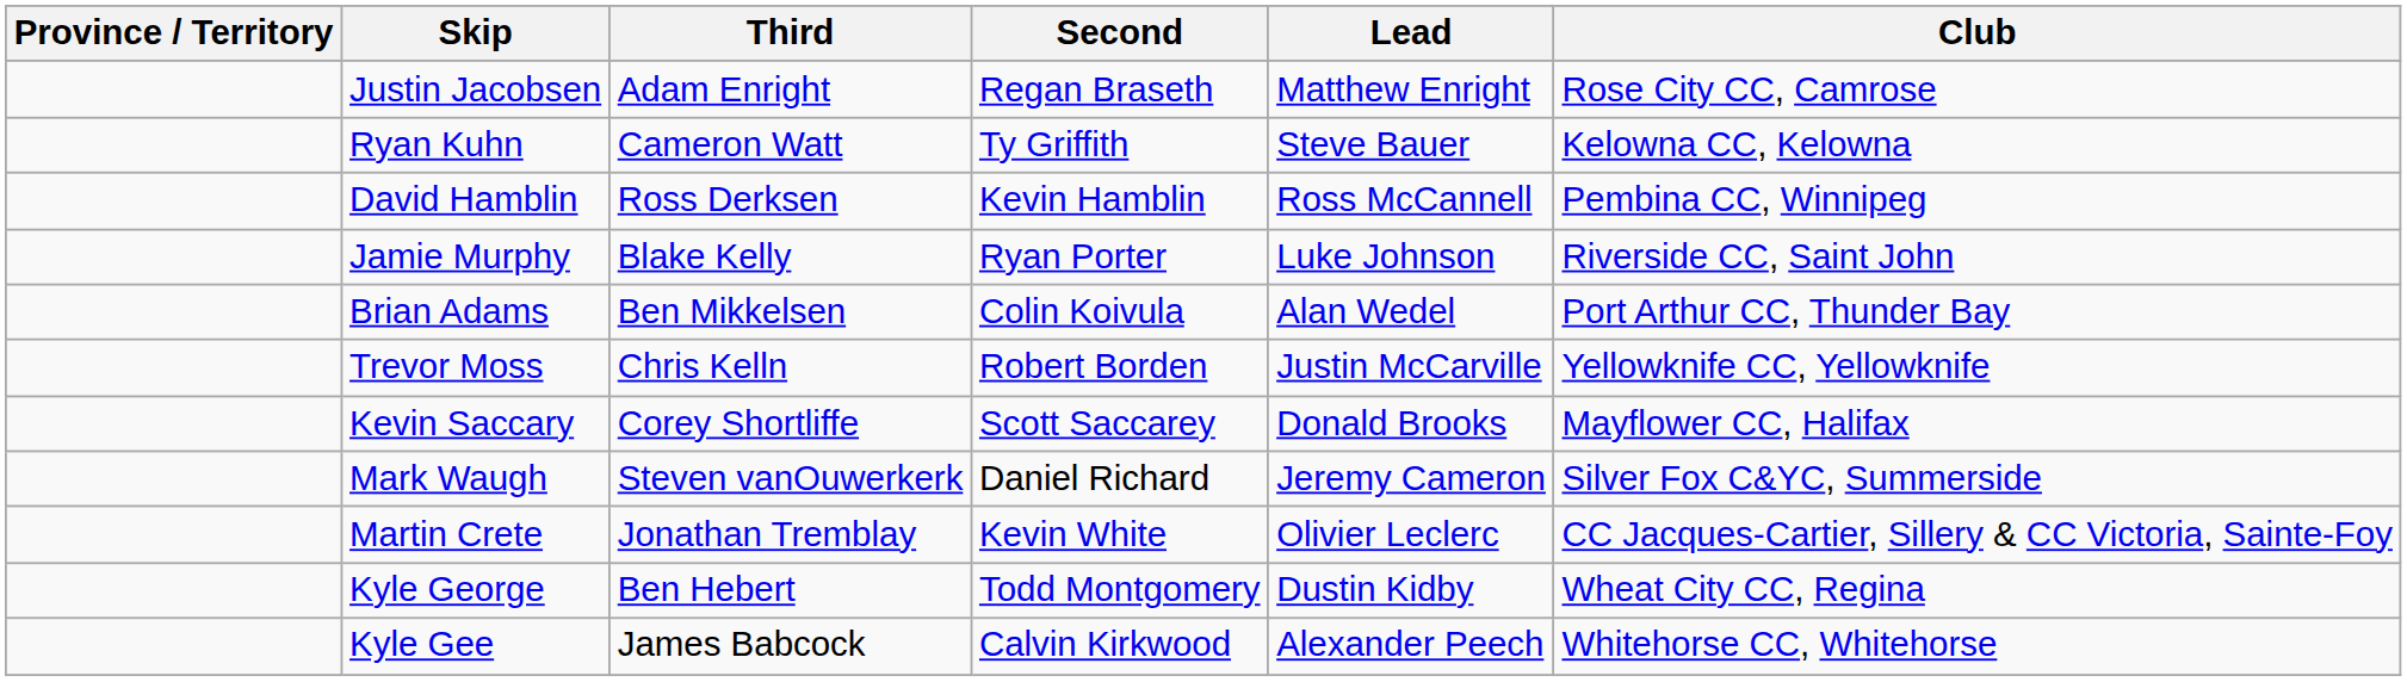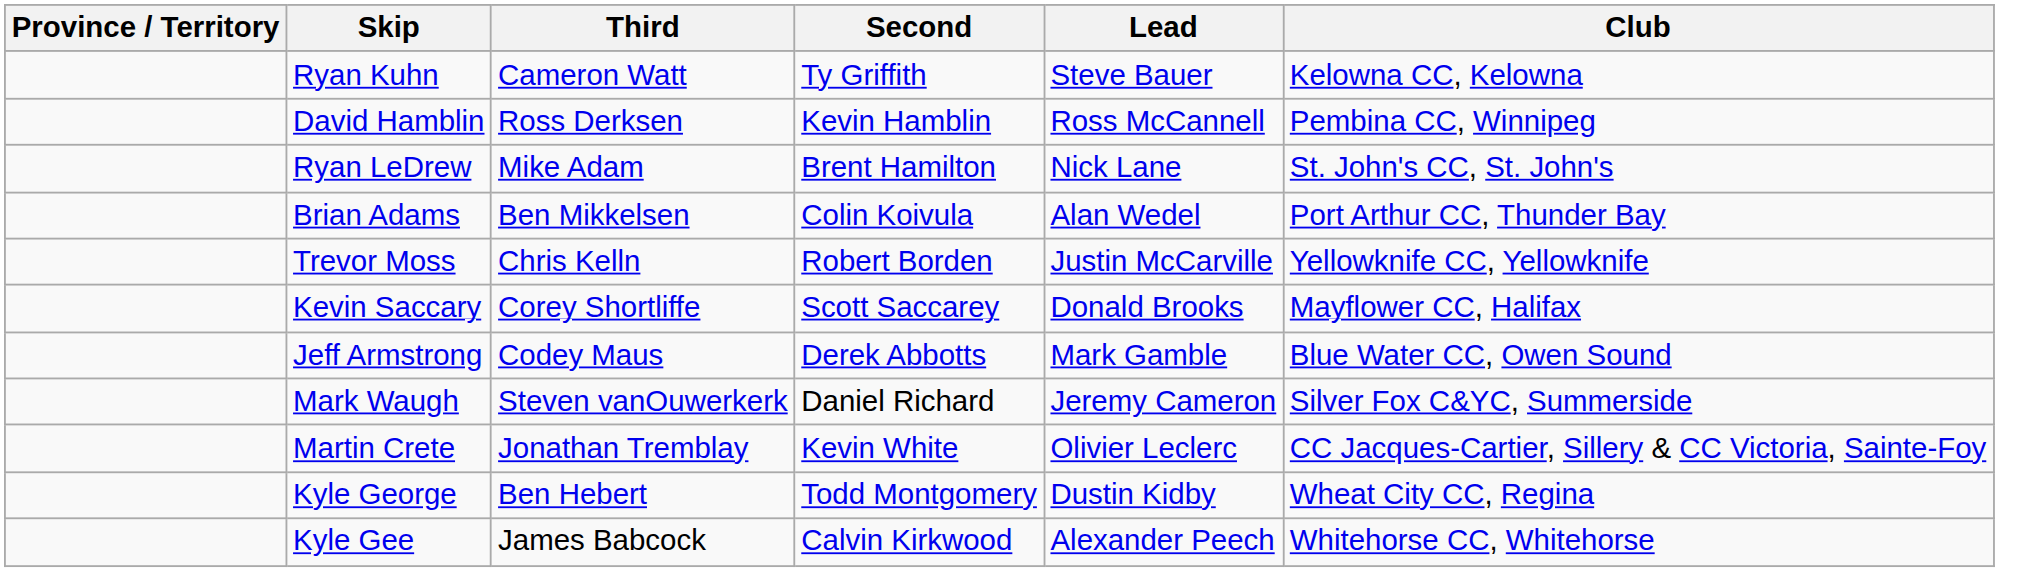- row: Justin Jacobsen | Adam Enright | Regan Braseth | Matthew Enright | Rose City CC, Camrose
- row: Jamie Murphy | Blake Kelly | Ryan Porter | Luke Johnson | Riverside CC, Saint John
+ row: Ryan LeDrew | Mike Adam | Brent Hamilton | Nick Lane | St. John's CC, St. John's
+ row: Jeff Armstrong | Codey Maus | Derek Abbotts | Mark Gamble | Blue Water CC, Owen Sound
